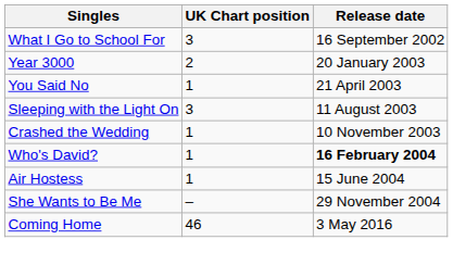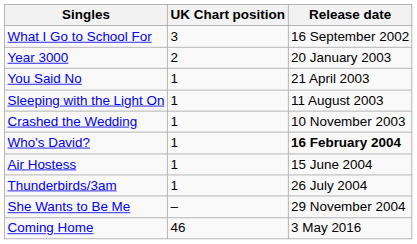Sleeping with the Light On | UK Chart position: 3 -> 1
+ row: Thunderbirds/3am | 1 | 26 July 2004
